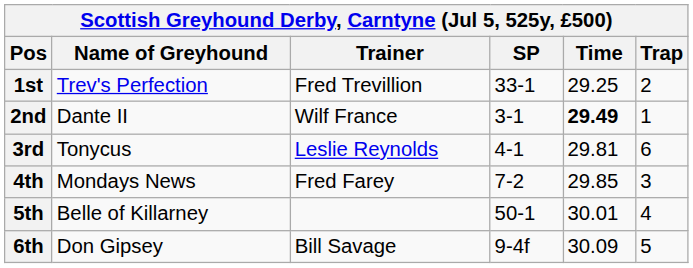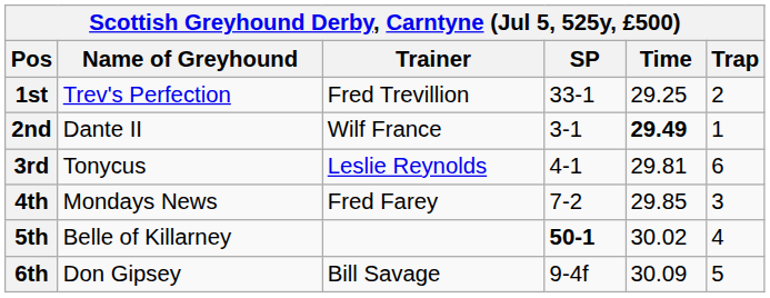5th | SP: normal -> bold
5th | Time: 30.01 -> 30.02
